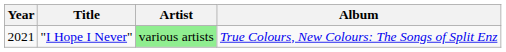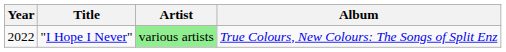"I Hope I Never" | Year: 2021 -> 2022
